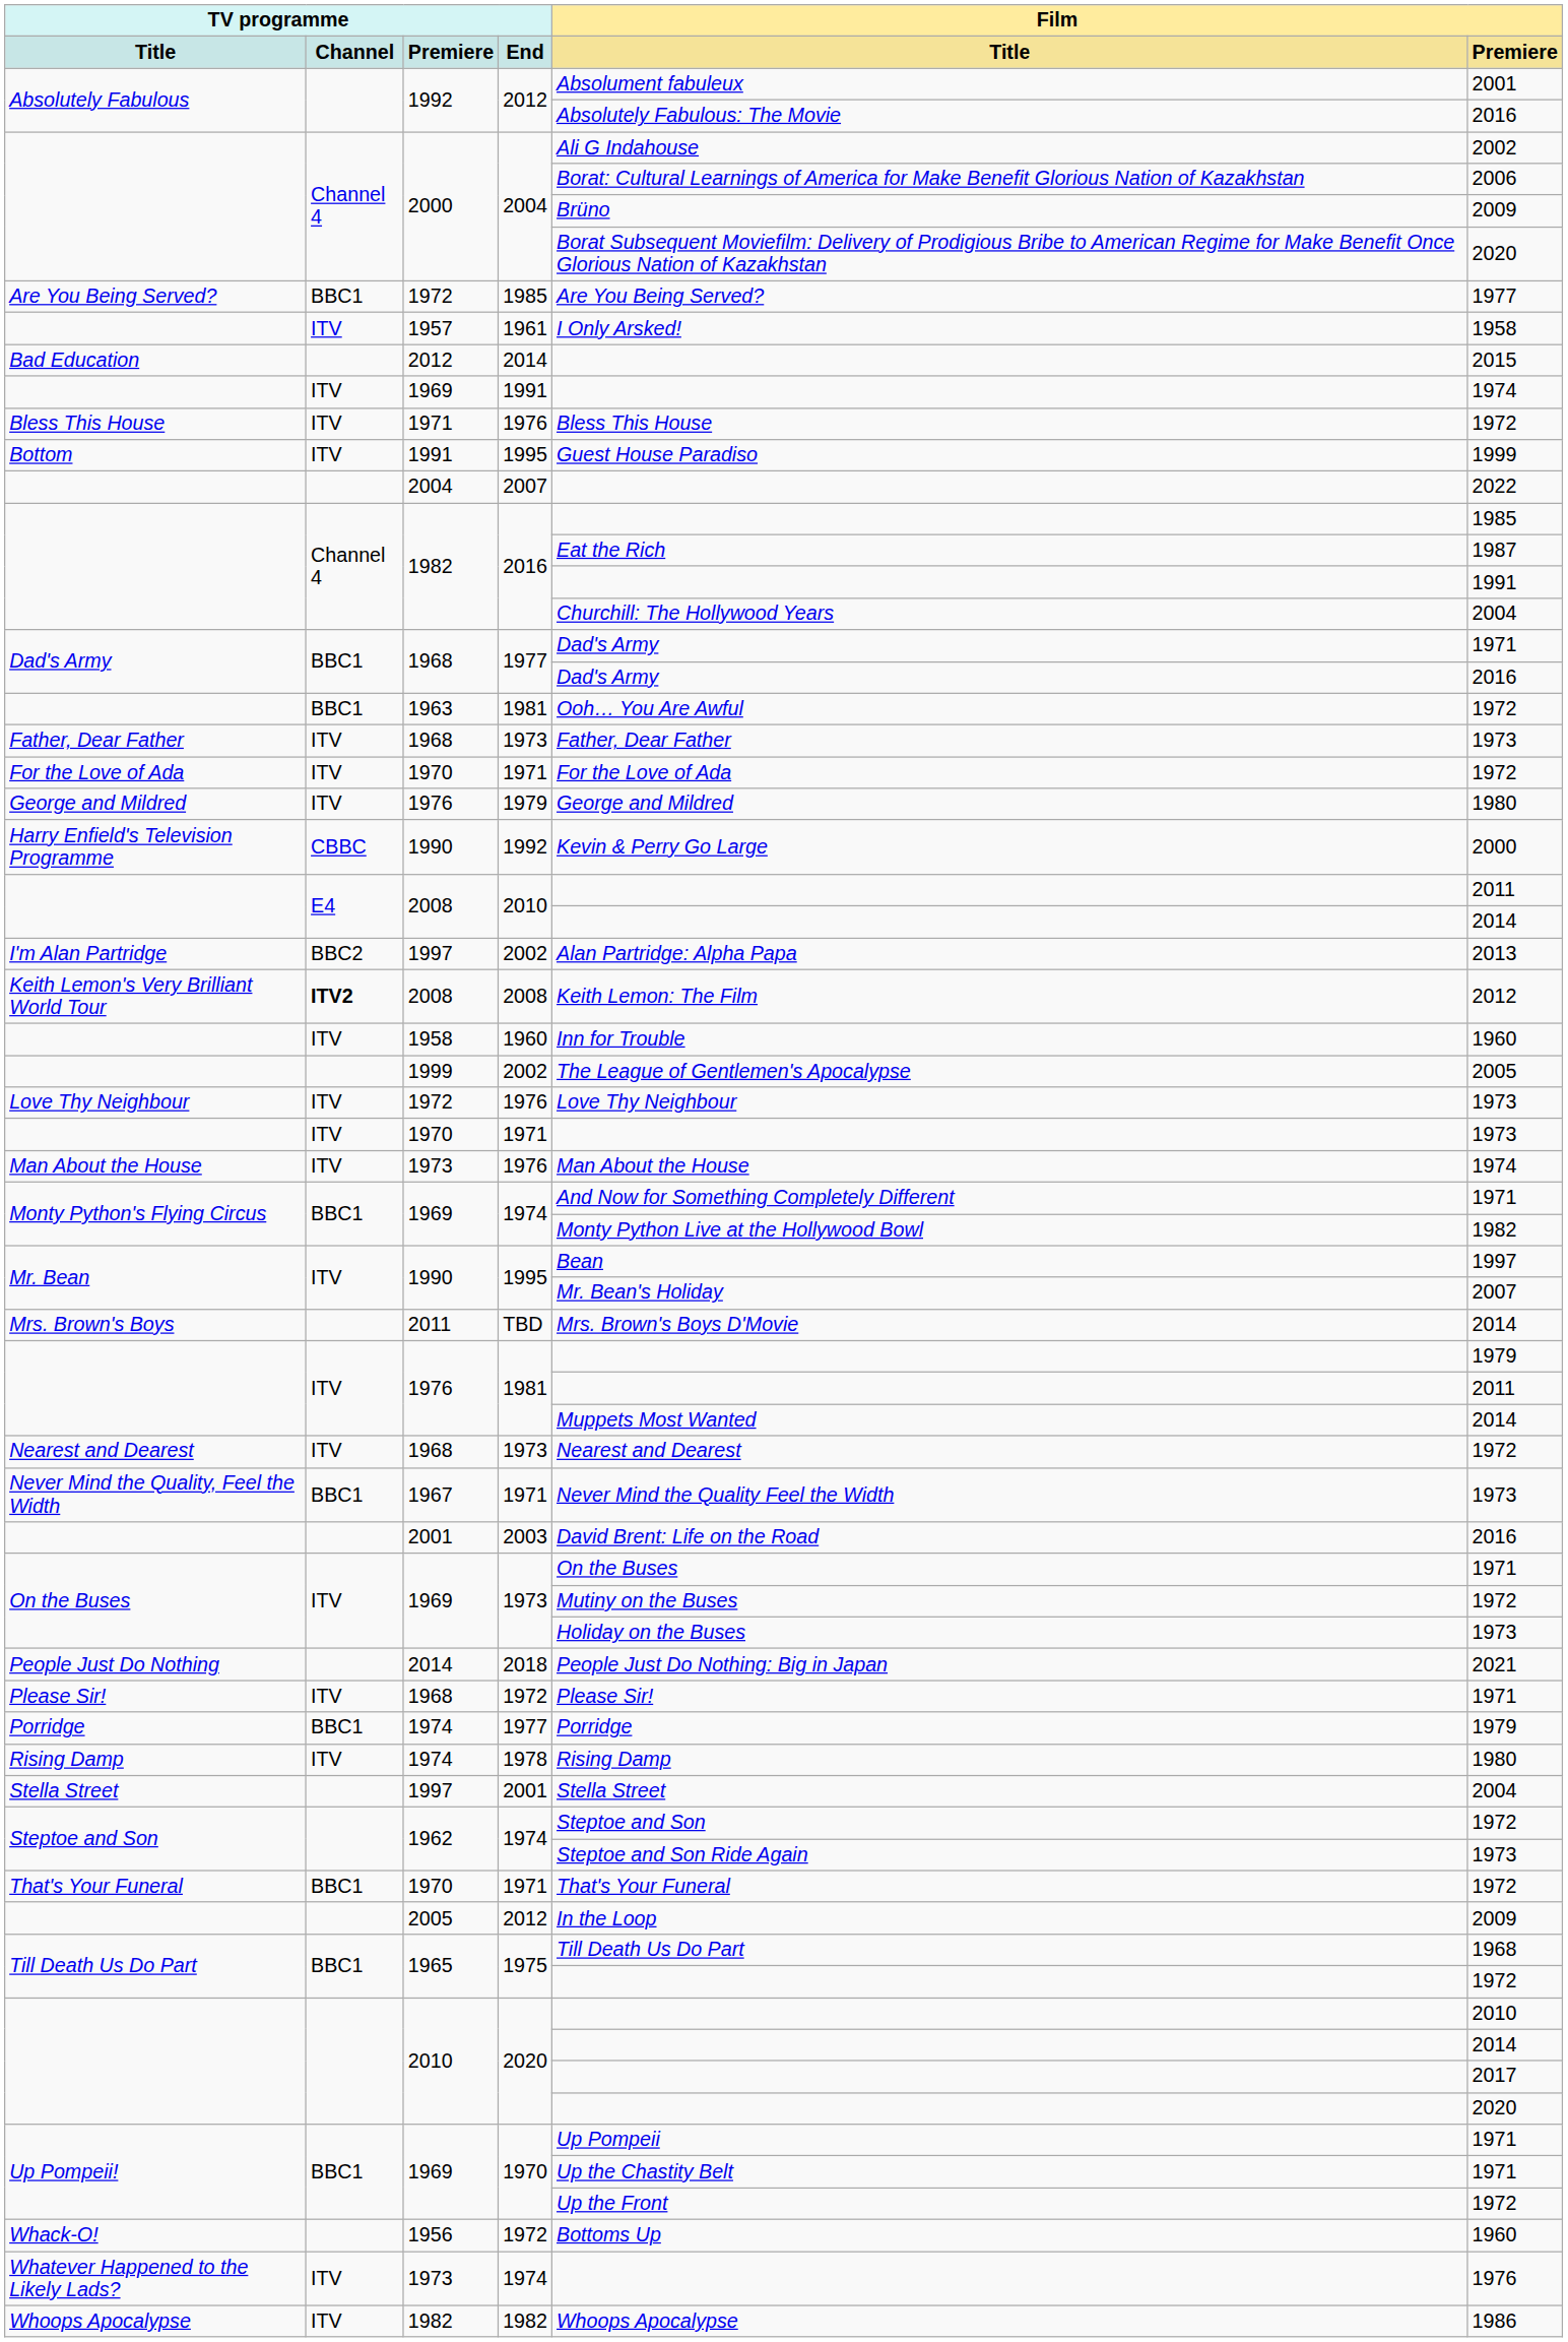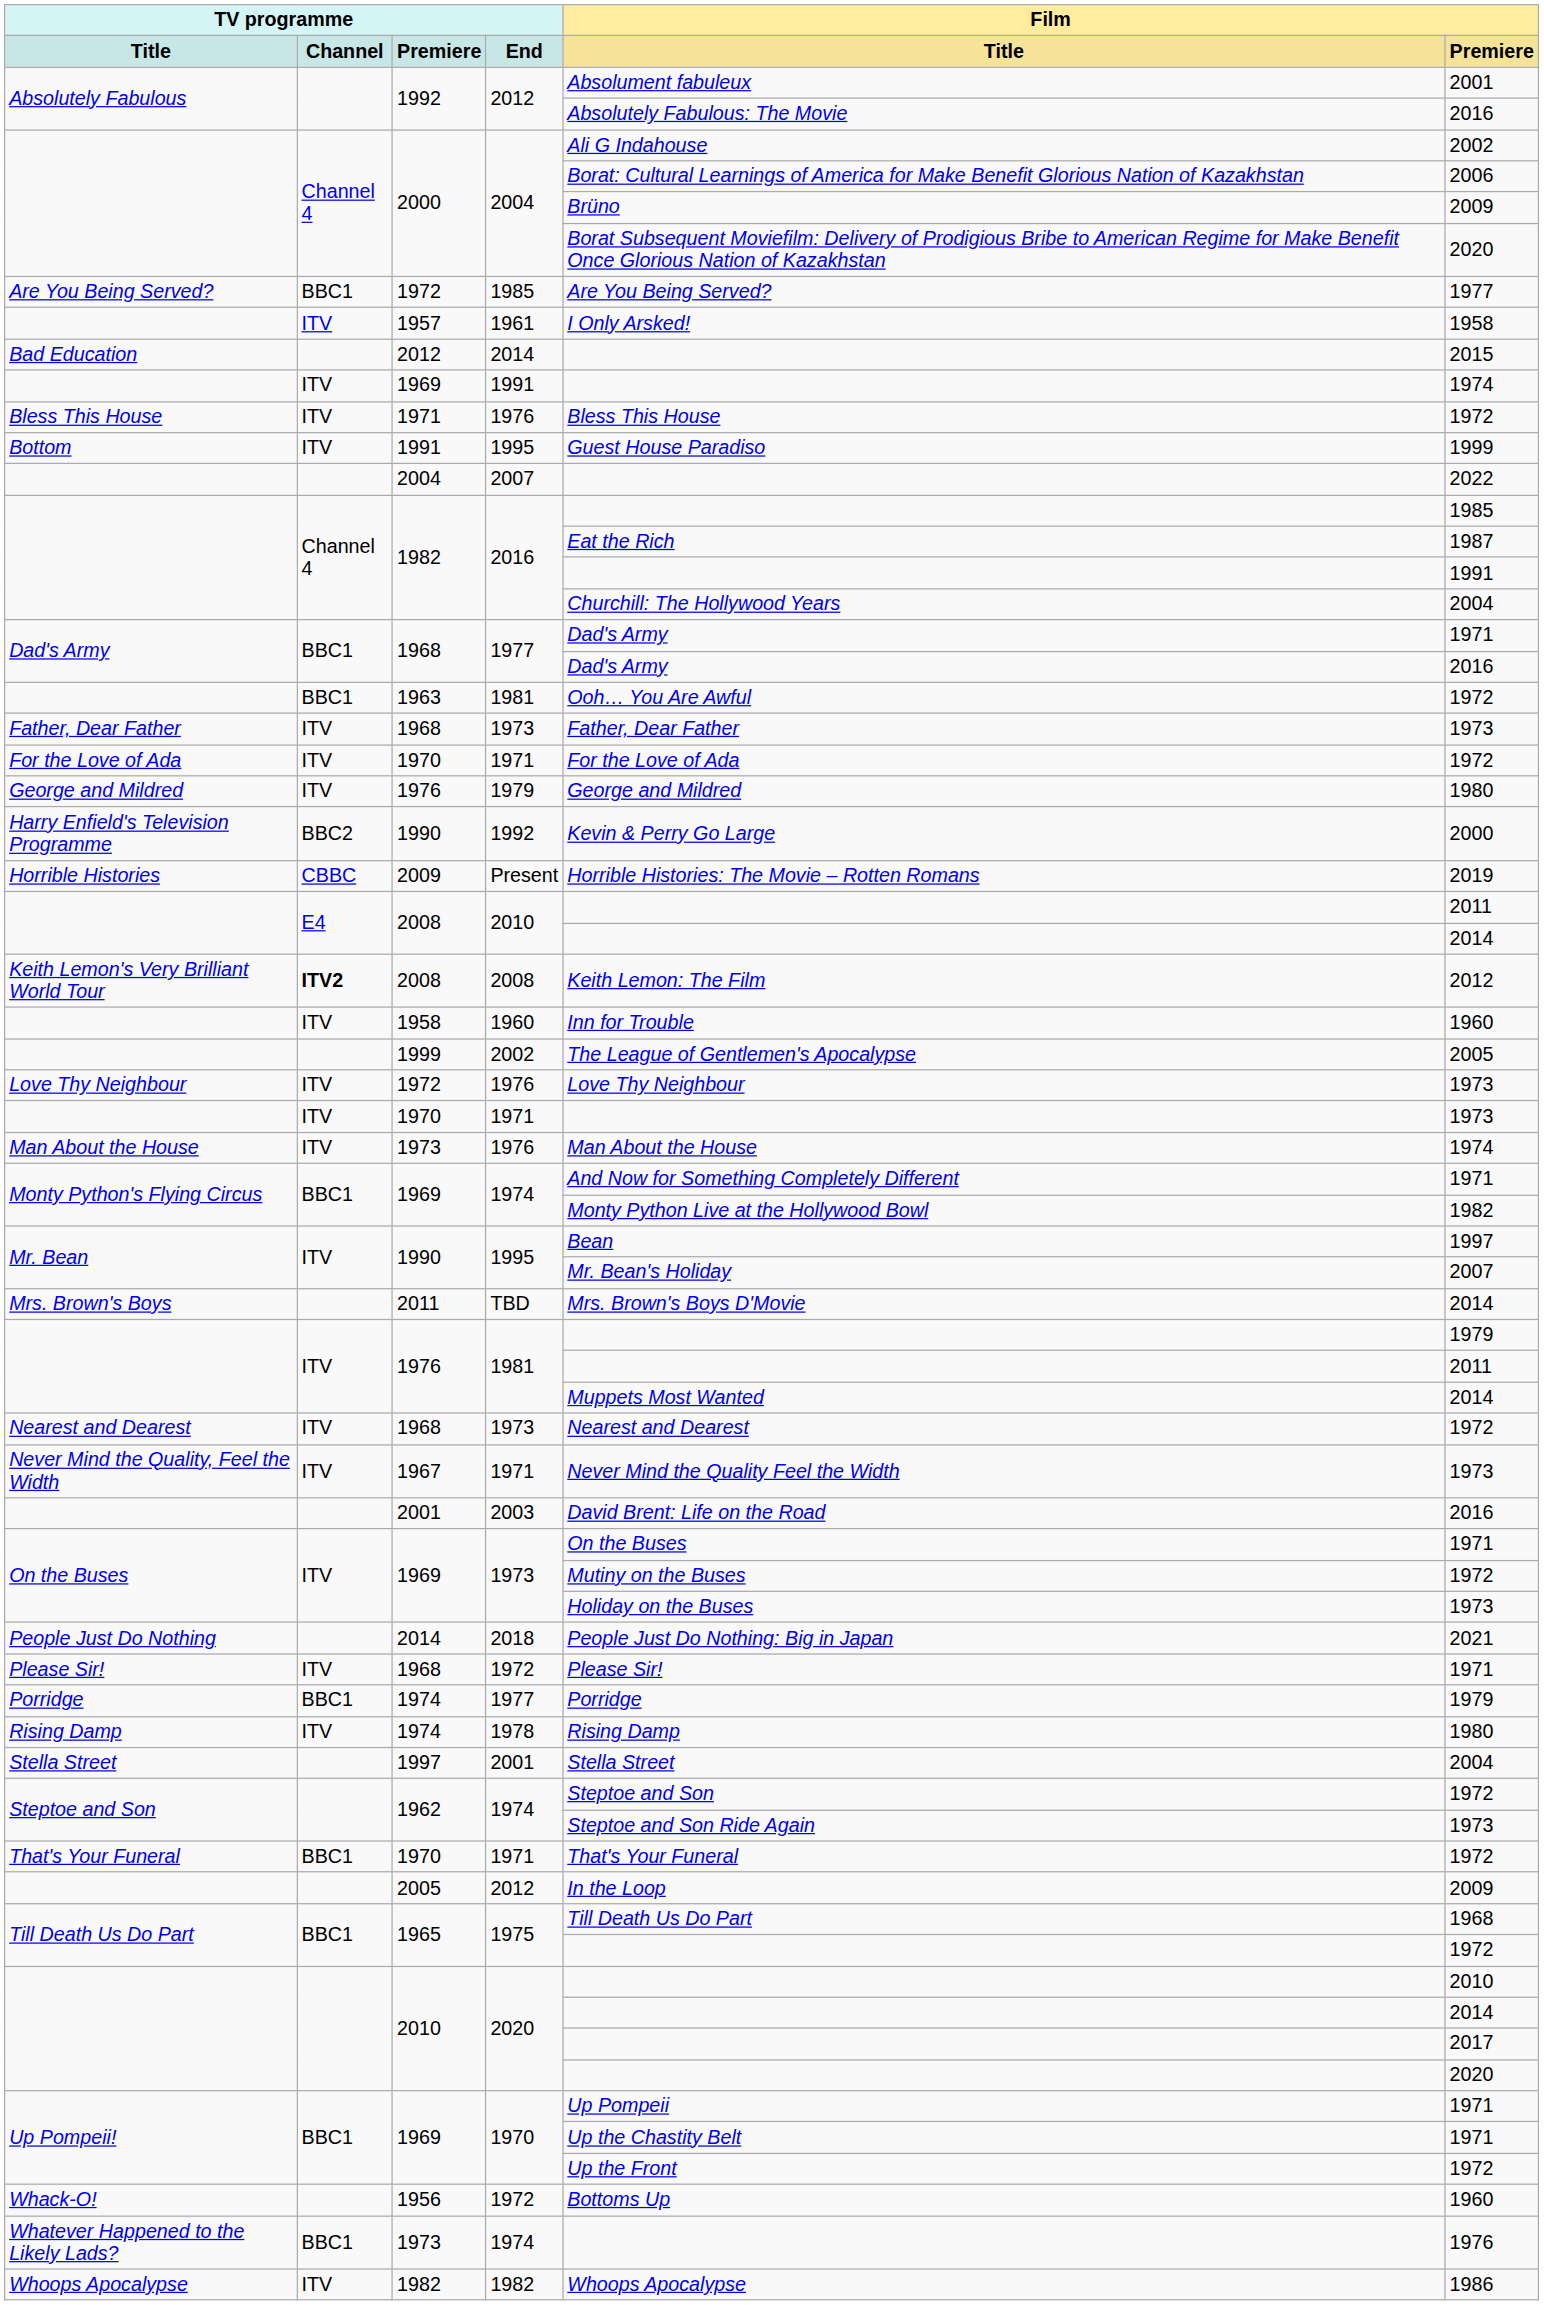Harry Enfield's Television Programme | TV programme / Channel: CBBC -> BBC2
+ row: Horrible Histories | CBBC | 2009 | Present | Horrible Histories: The Movie – Rotten Romans | 2019
- row: I'm Alan Partridge | BBC2 | 1997 | 2002 | Alan Partridge: Alpha Papa | 2013
Never Mind the Quality, Feel the Width | TV programme / Channel: BBC1 -> ITV
Whatever Happened to the Likely Lads? | TV programme / Channel: ITV -> BBC1
